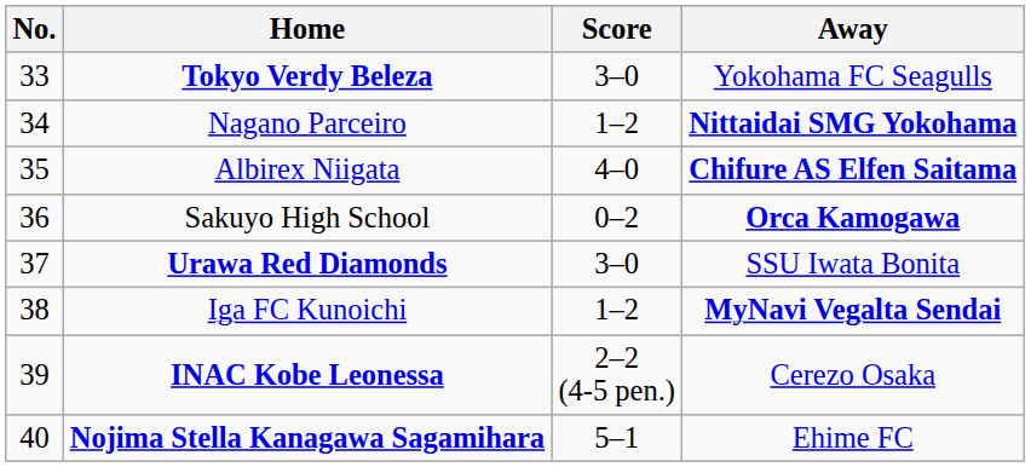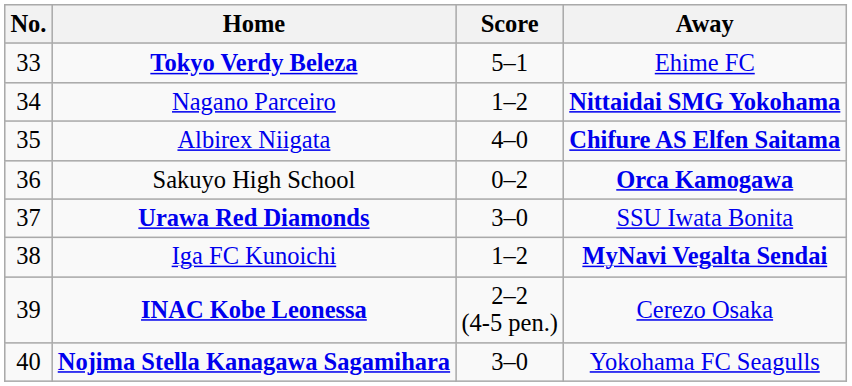Tokyo Verdy Beleza | Score: 3–0 -> 5–1
Tokyo Verdy Beleza | Away: Yokohama FC Seagulls -> Ehime FC
Nojima Stella Kanagawa Sagamihara | Score: 5–1 -> 3–0
Nojima Stella Kanagawa Sagamihara | Away: Ehime FC -> Yokohama FC Seagulls
